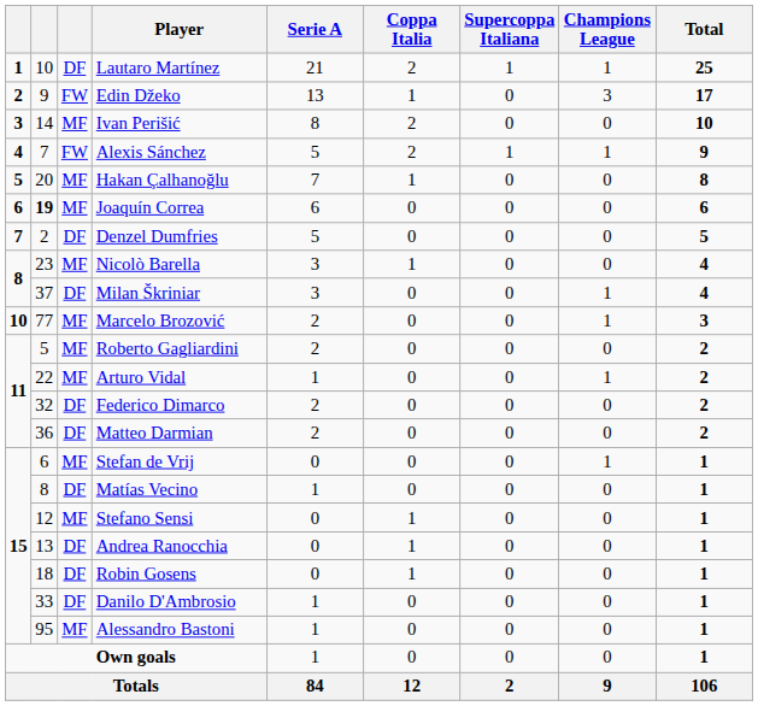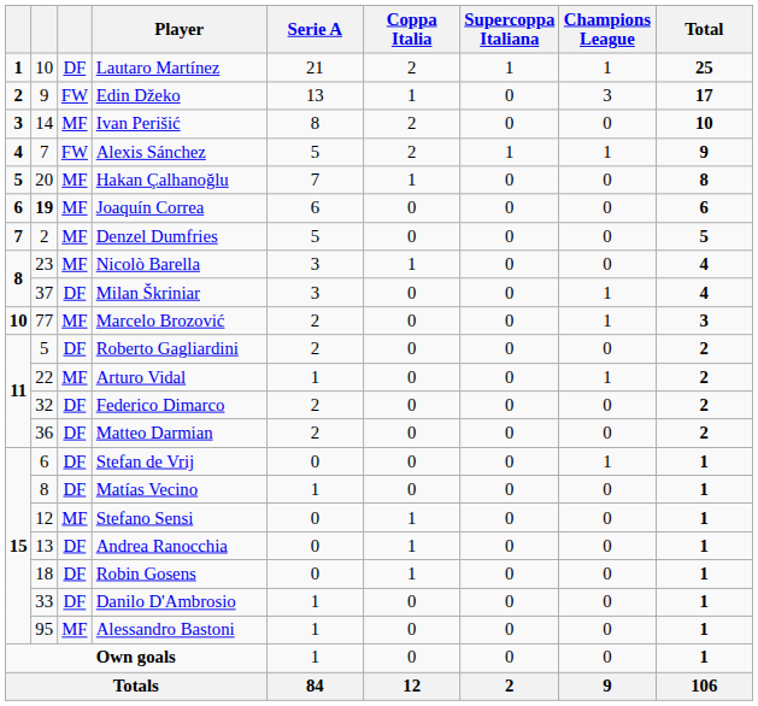Denzel Dumfries | column 3: DF -> MF
Roberto Gagliardini | column 3: MF -> DF
Stefan de Vrij | column 3: MF -> DF
